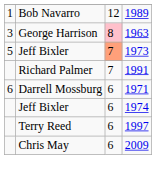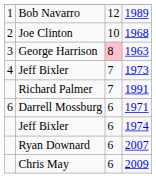+ row: 2 | Joe Clinton | 10 | 1968
Jeff Bixler / 1973 | column 1: 5 -> 4
Jeff Bixler / 1973 | column 3: lightsalmon background -> no background
- row: Terry Reed | 6 | 1997
+ row: Ryan Downard | 6 | 2007
